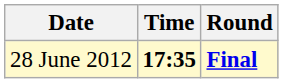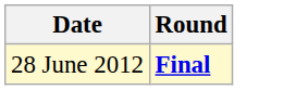- column: Time | 17:35
